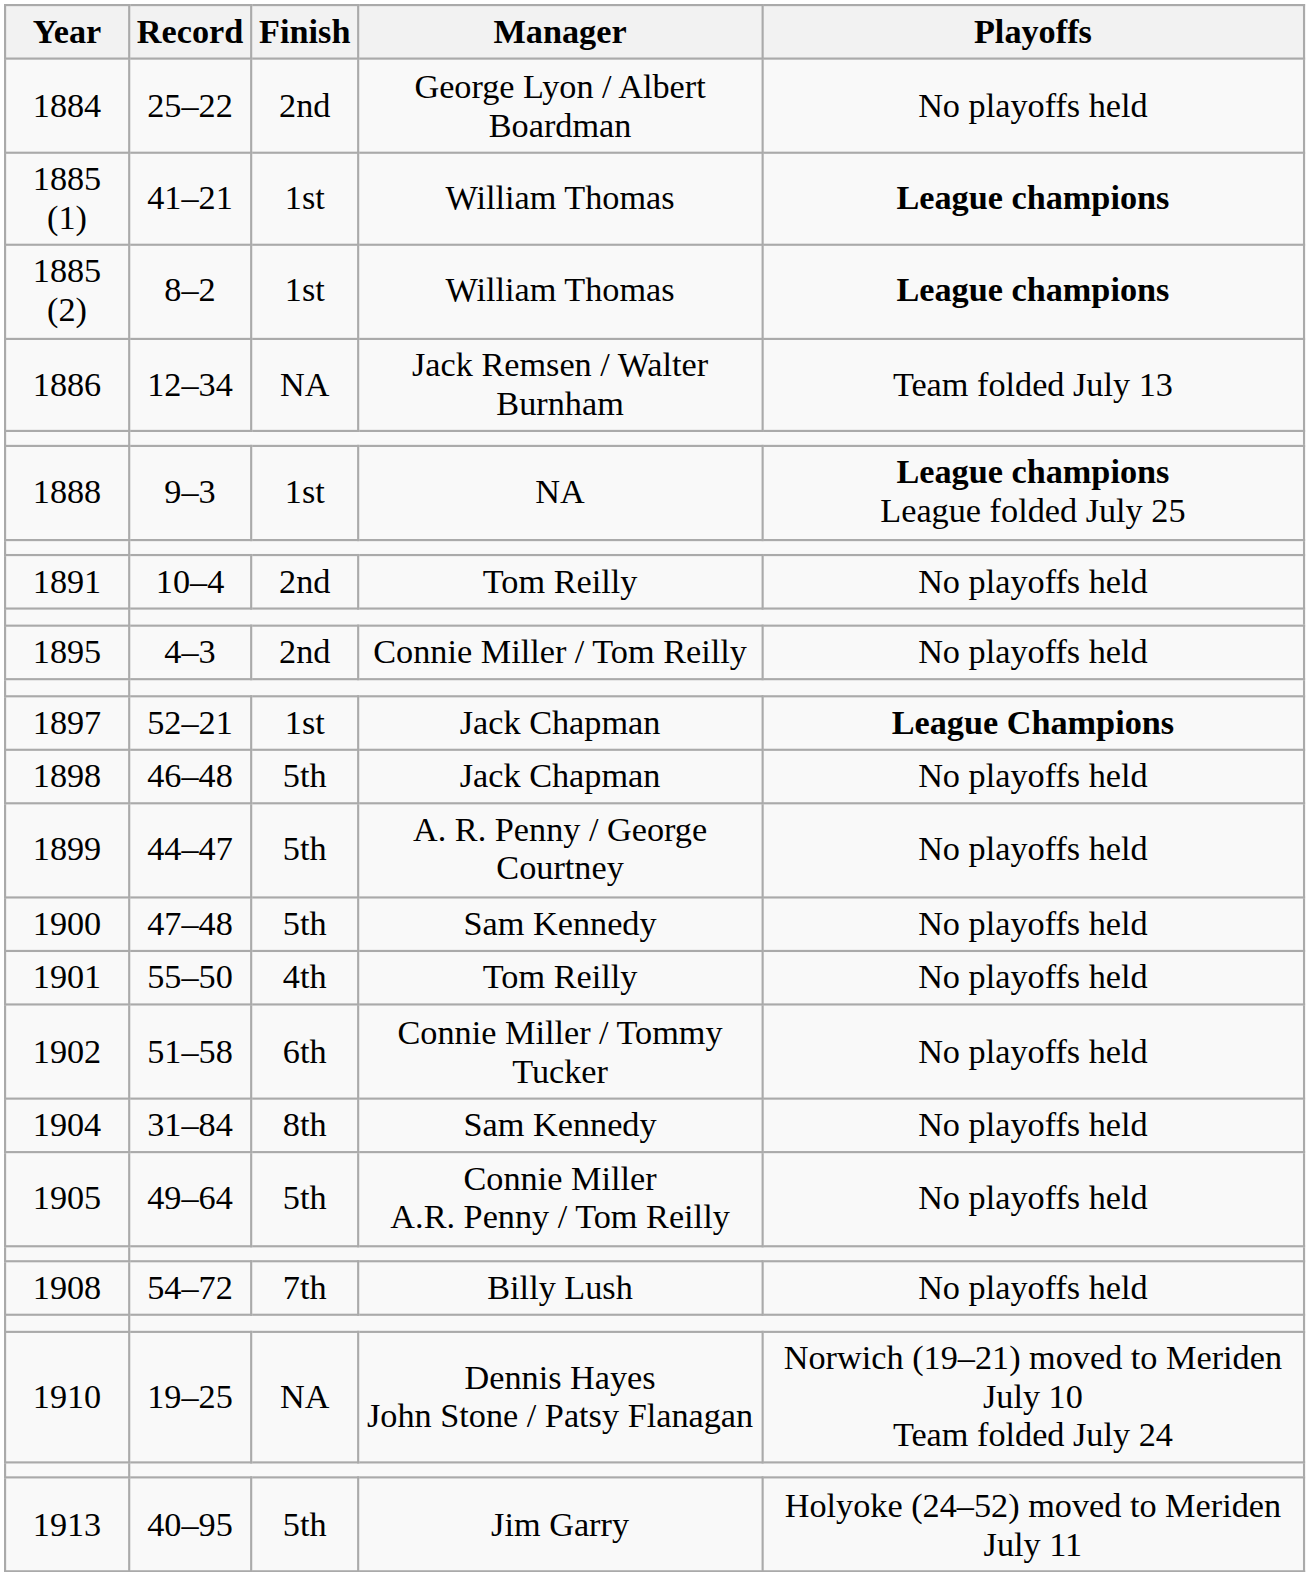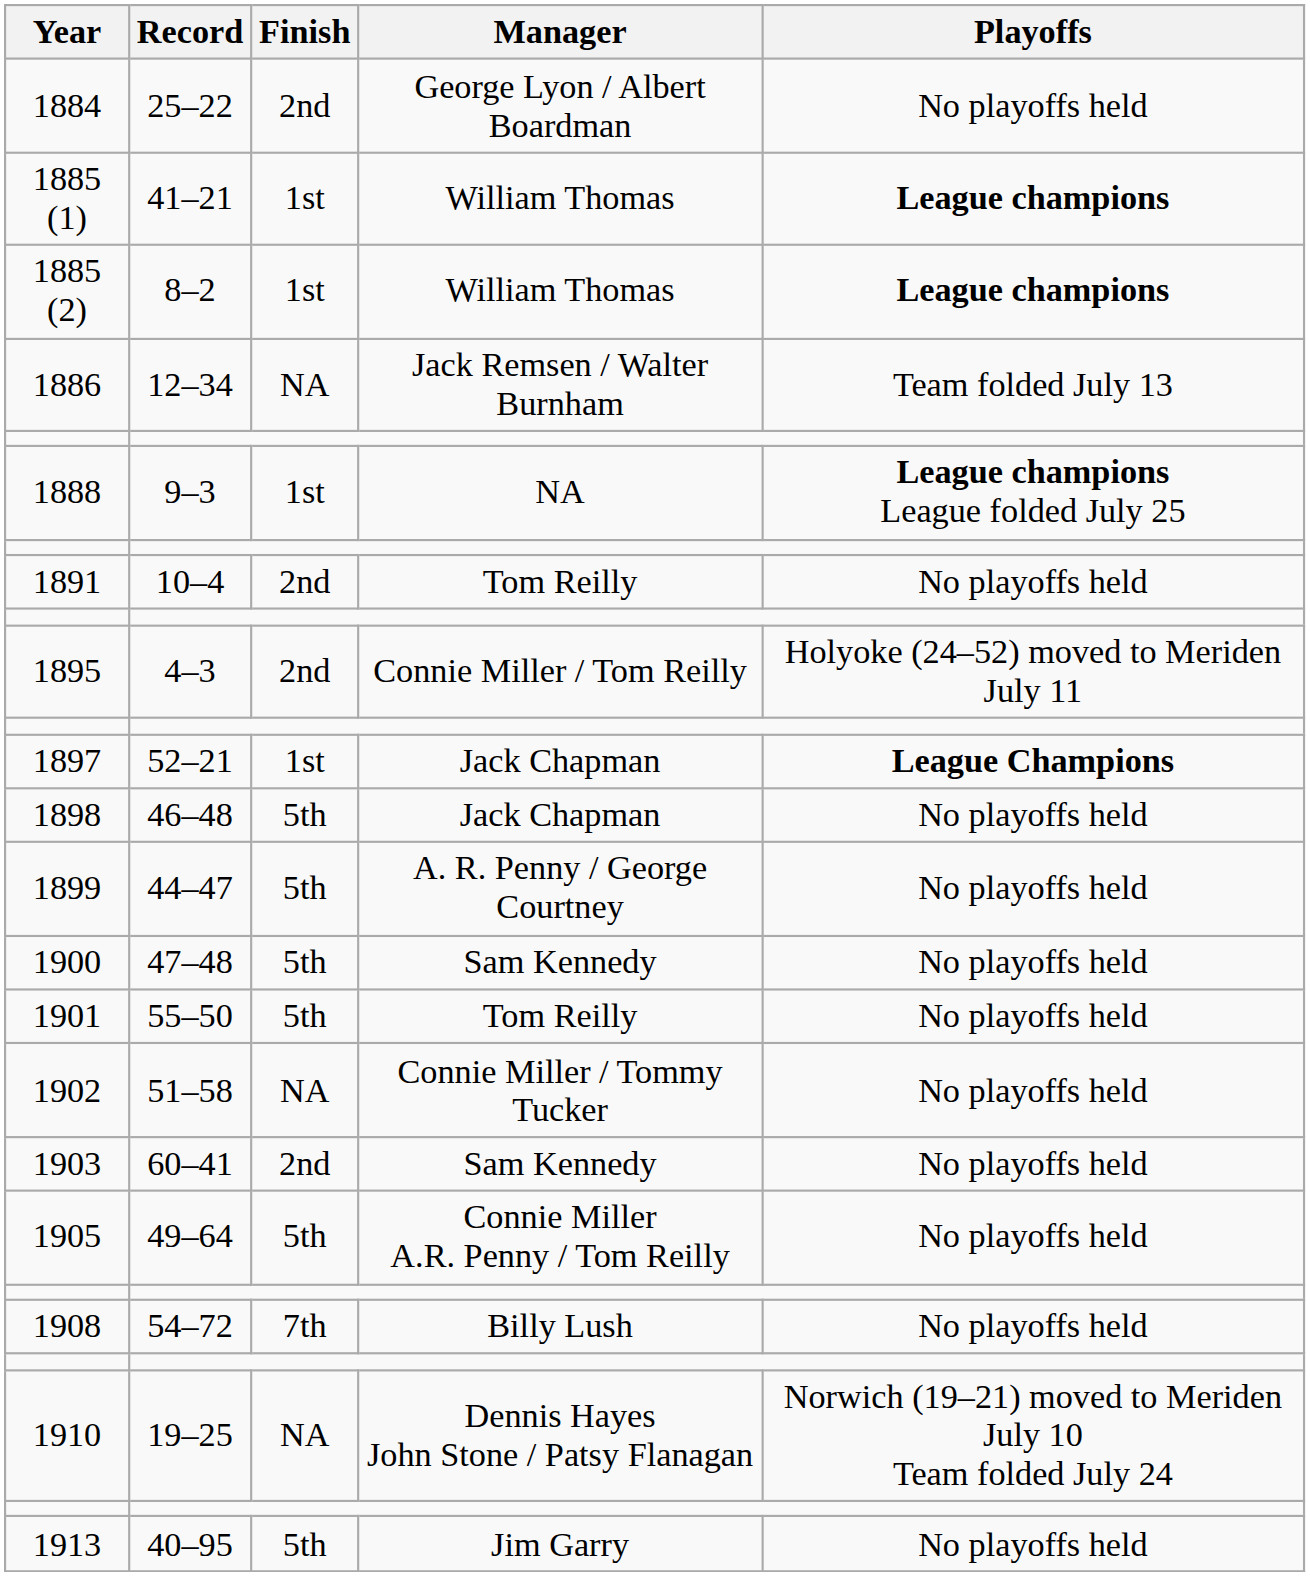1895 | Playoffs: No playoffs held -> Holyoke (24–52) moved to Meriden July 11
1901 | Finish: 4th -> 5th
1902 | Finish: 6th -> NA
+ row: 1903 | 60–41 | 2nd | Sam Kennedy | No playoffs held
- row: 1904 | 31–84 | 8th | Sam Kennedy | No playoffs held
1913 | Playoffs: Holyoke (24–52) moved to Meriden July 11 -> No playoffs held
